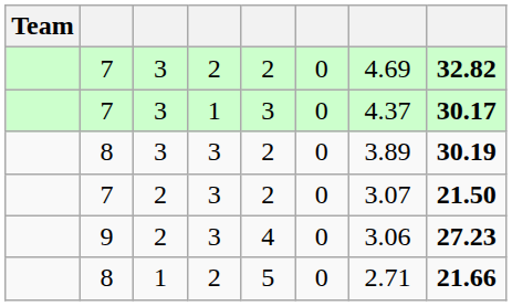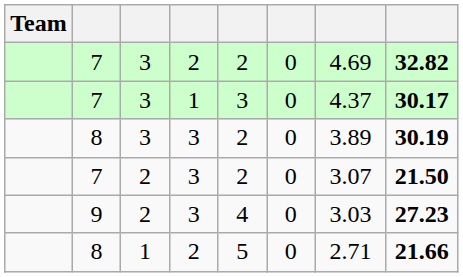9 | column 7: 3.06 -> 3.03
